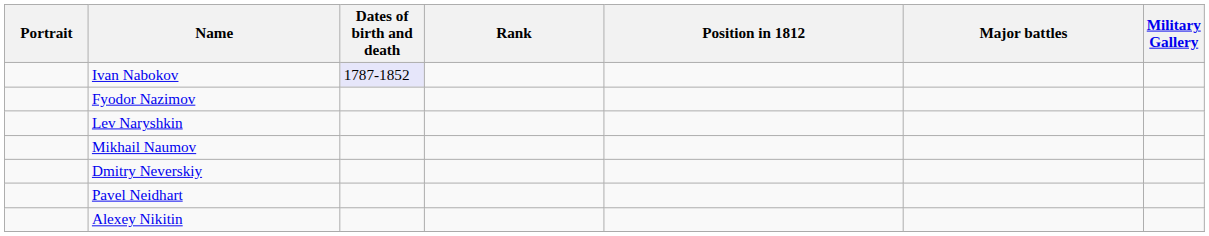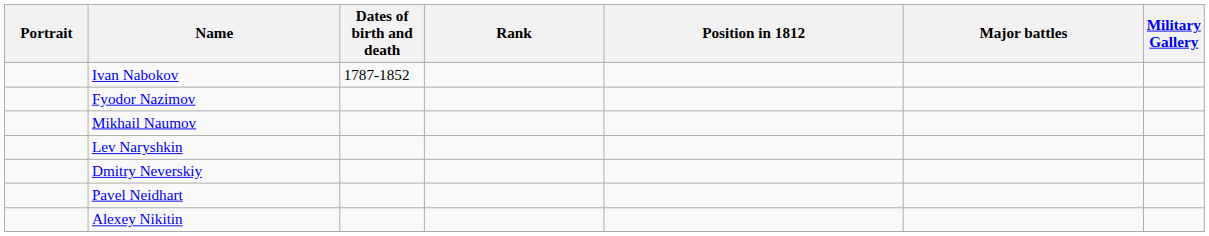Ivan Nabokov | Dates of birth and death: lavender background -> no background
rows swapped: Lev Naryshkin <-> Mikhail Naumov
